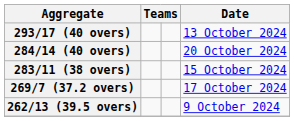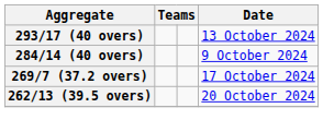284/14 (40 overs) | Date: 20 October 2024 -> 9 October 2024
- row: 283/11 (38 overs) | 15 October 2024
262/13 (39.5 overs) | Date: 9 October 2024 -> 20 October 2024
